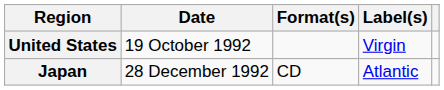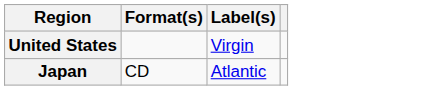- column: Date | 19 October 1992 | 28 December 1992
